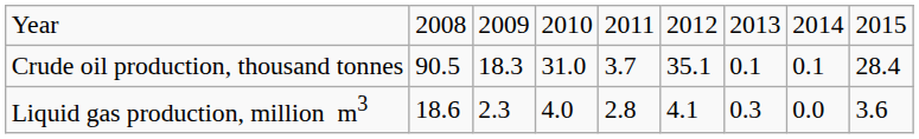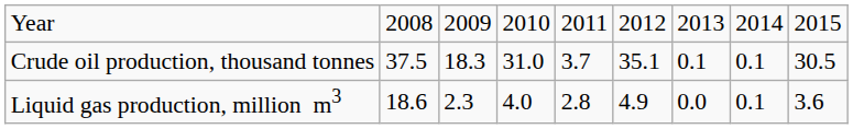Crude oil production, thousand tonnes | column 2: 90.5 -> 37.5
Crude oil production, thousand tonnes | column 9: 28.4 -> 30.5
Liquid gas production, million m3 | column 6: 4.1 -> 4.9
Liquid gas production, million m3 | column 7: 0.3 -> 0.0
Liquid gas production, million m3 | column 8: 0.0 -> 0.1
